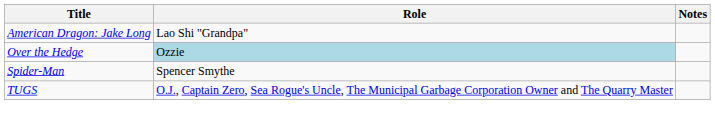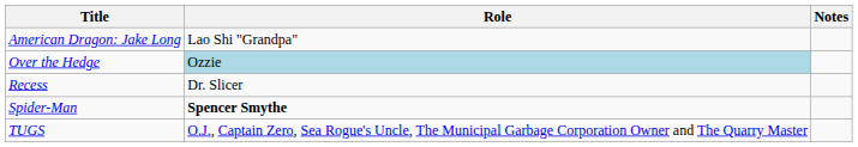+ row: Recess | Dr. Slicer
Spider-Man | Role: normal -> bold
